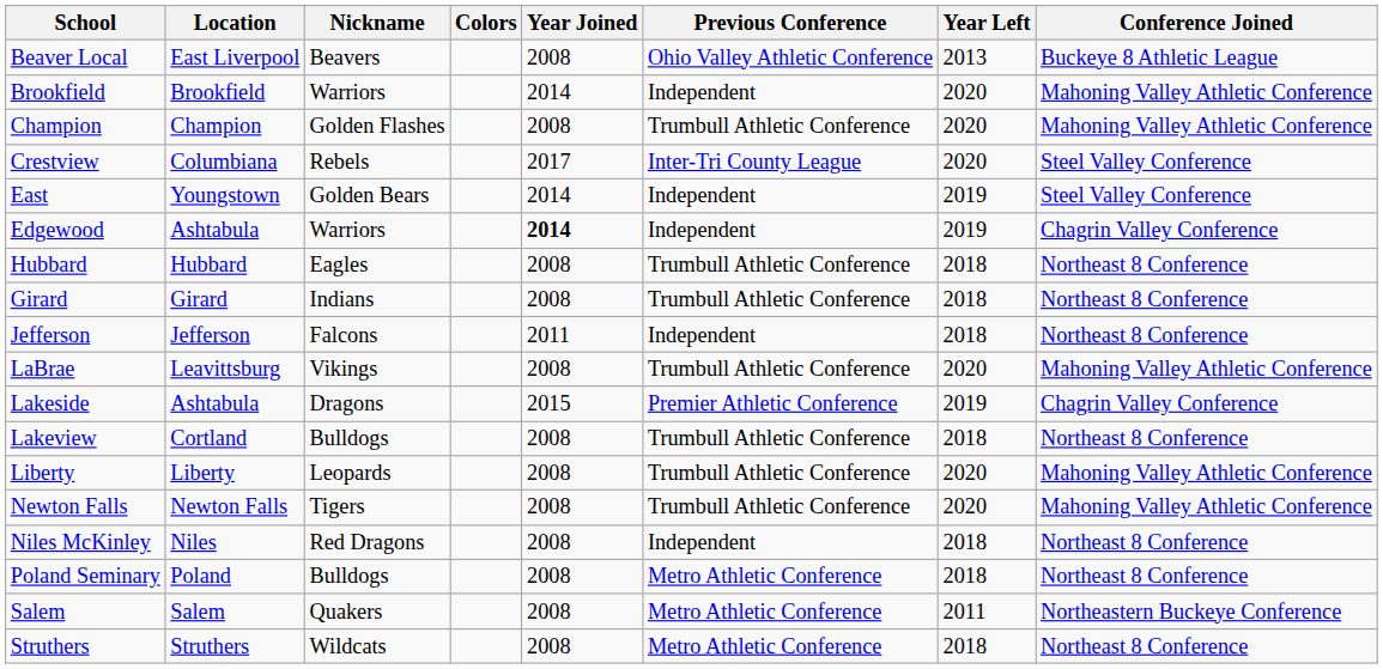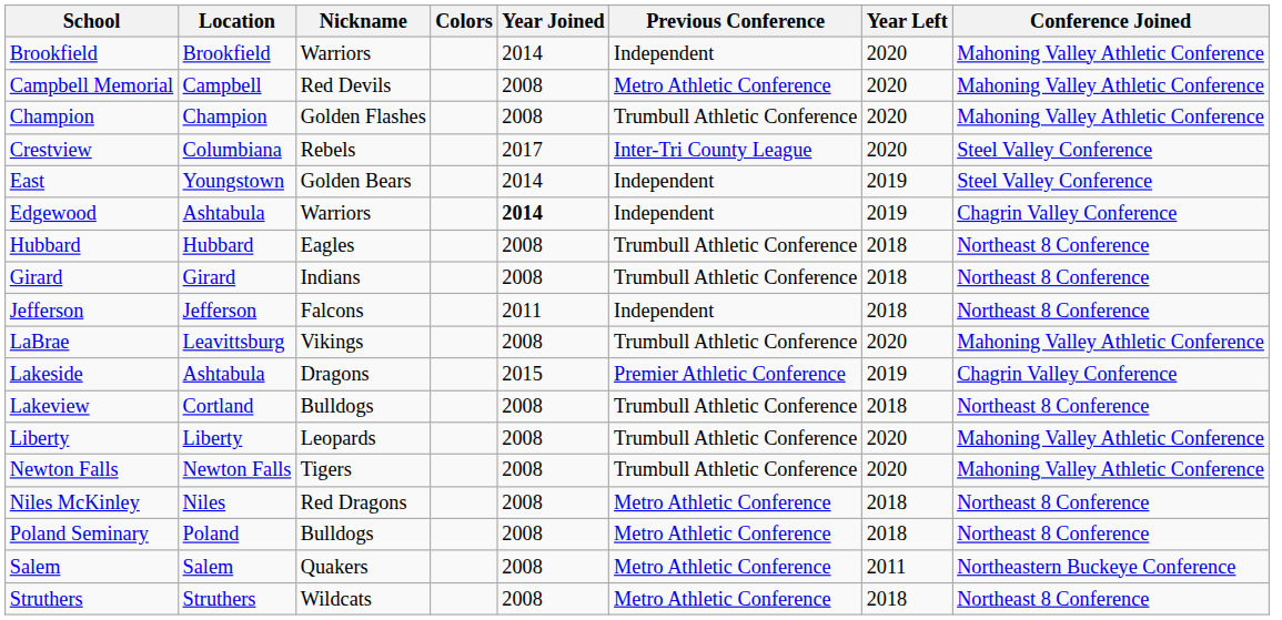- row: Beaver Local | East Liverpool | Beavers | 2008 | Ohio Valley Athletic Conference | 2013 | Buckeye 8 Athletic League
+ row: Campbell Memorial | Campbell | Red Devils | 2008 | Metro Athletic Conference | 2020 | Mahoning Valley Athletic Conference
Niles McKinley | Previous Conference: Independent -> Metro Athletic Conference
